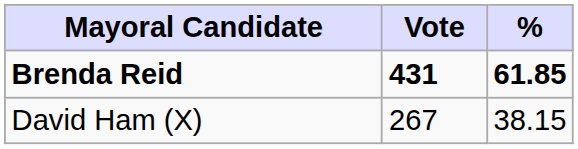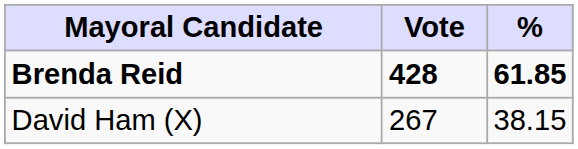Brenda Reid | Vote: 431 -> 428
